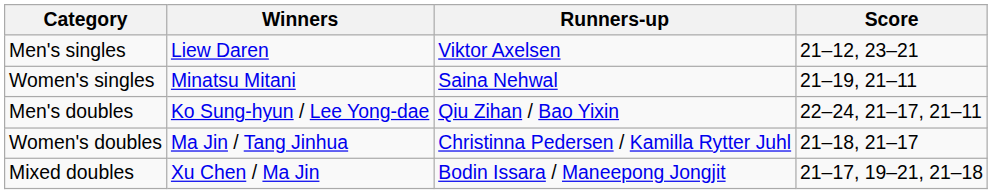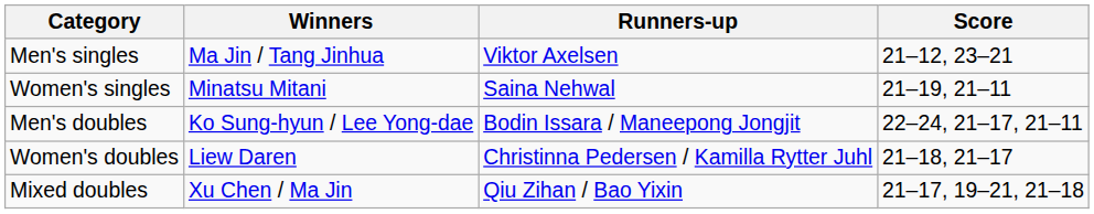Men's singles | Winners: Liew Daren -> Ma Jin / Tang Jinhua
Men's doubles | Runners-up: Qiu Zihan / Bao Yixin -> Bodin Issara / Maneepong Jongjit
Women's doubles | Winners: Ma Jin / Tang Jinhua -> Liew Daren
Mixed doubles | Runners-up: Bodin Issara / Maneepong Jongjit -> Qiu Zihan / Bao Yixin
